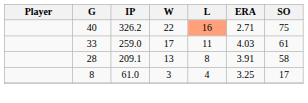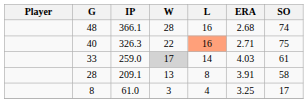+ row: 48 | 366.1 | 28 | 16 | 2.68 | 74
40 | IP: 326.2 -> 326.3
33 | W: no background -> lightgrey background
33 | L: 11 -> 14
